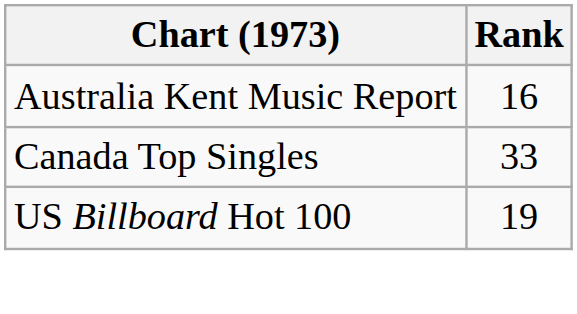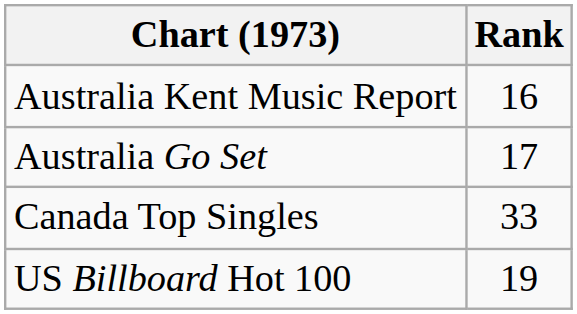+ row: Australia Go Set | 17
